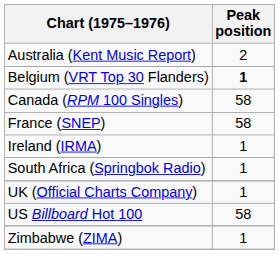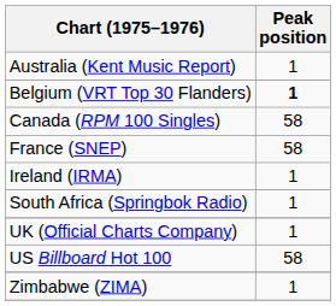Australia (Kent Music Report) | Peak position: 2 -> 1
